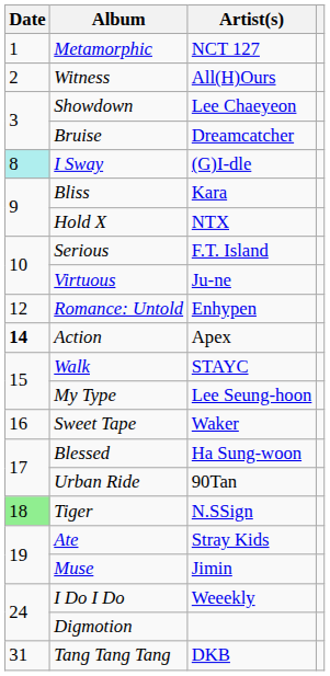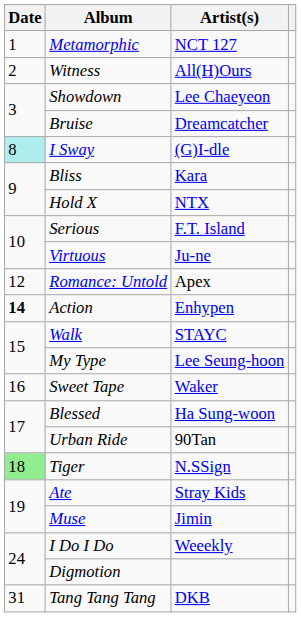Romance: Untold | Artist(s): Enhypen -> Apex
Action | Artist(s): Apex -> Enhypen
